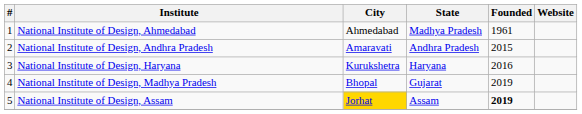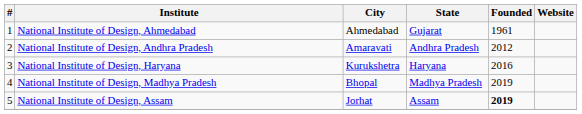National Institute of Design, Ahmedabad | State: Madhya Pradesh -> Gujarat
National Institute of Design, Andhra Pradesh | Founded: 2015 -> 2012
National Institute of Design, Madhya Pradesh | State: Gujarat -> Madhya Pradesh
National Institute of Design, Assam | City: gold background -> no background
